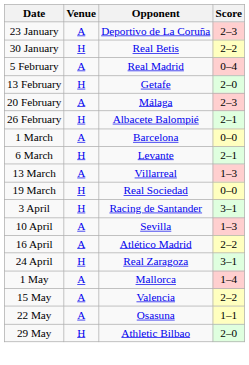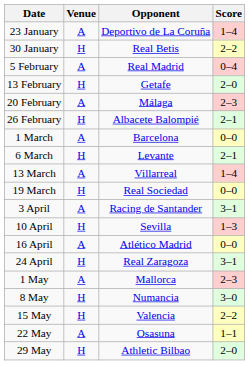23 January | Score: 2–3 -> 1–4
13 March | Score: 1–3 -> 1–4
3 April | Venue: H -> A
10 April | Venue: A -> H
16 April | Score: 2–2 -> 0–0
1 May | Score: 1–4 -> 2–3
+ row: 8 May | H | Numancia | 3–0
15 May | Venue: A -> H
